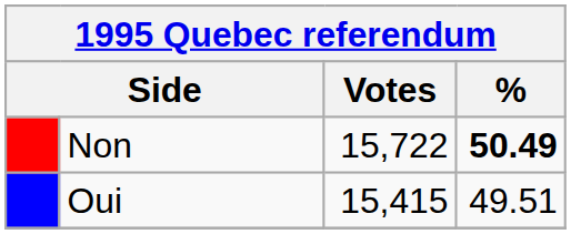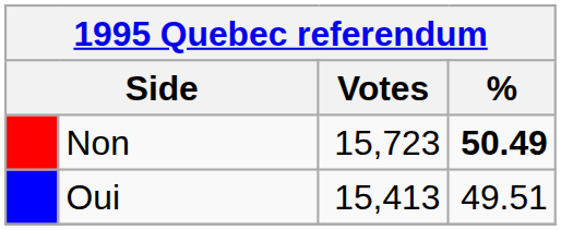Non | Votes: 15,722 -> 15,723
Oui | Votes: 15,415 -> 15,413
